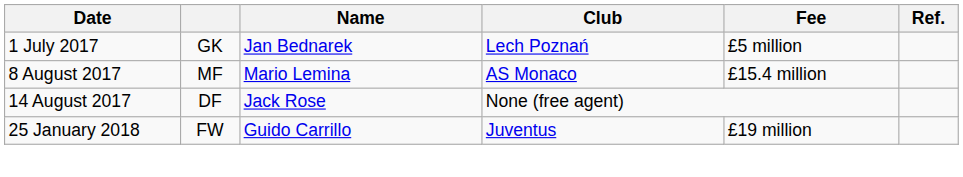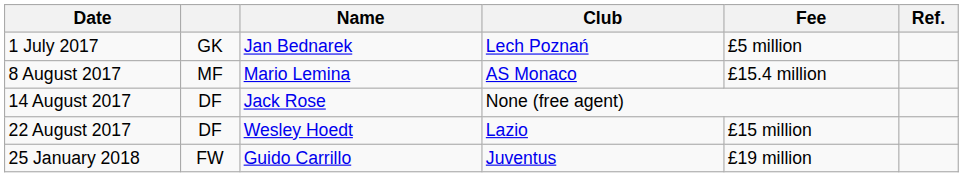+ row: 22 August 2017 | DF | Wesley Hoedt | Lazio | £15 million
